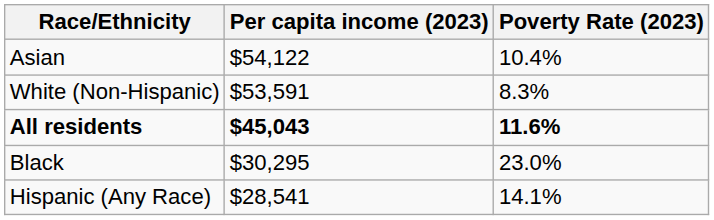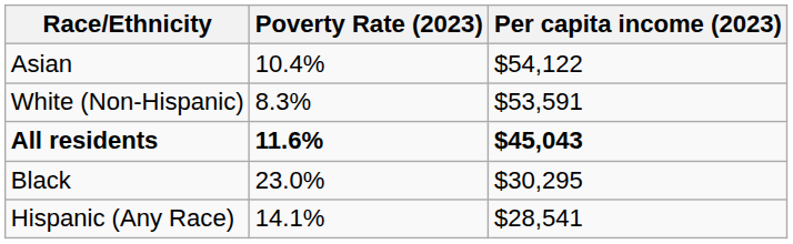columns swapped: Per capita income (2023) <-> Poverty Rate (2023)
